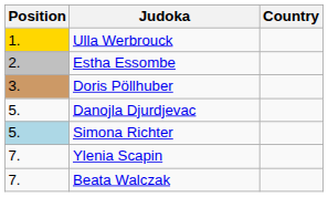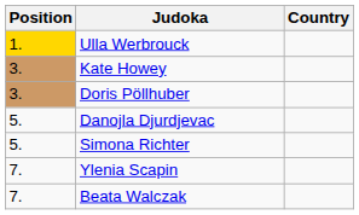- row: 2. | Estha Essombe
+ row: 3. | Kate Howey
Simona Richter | Position: lightblue background -> no background
